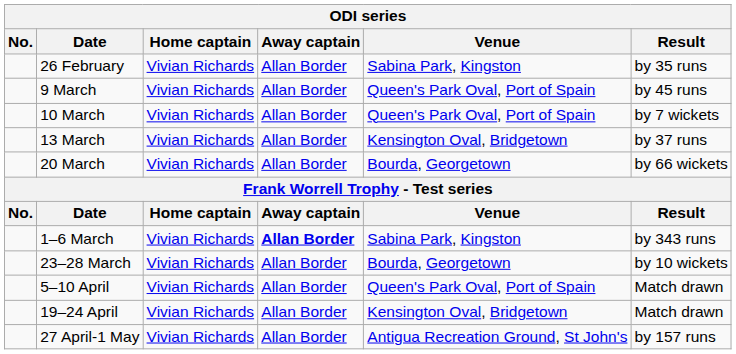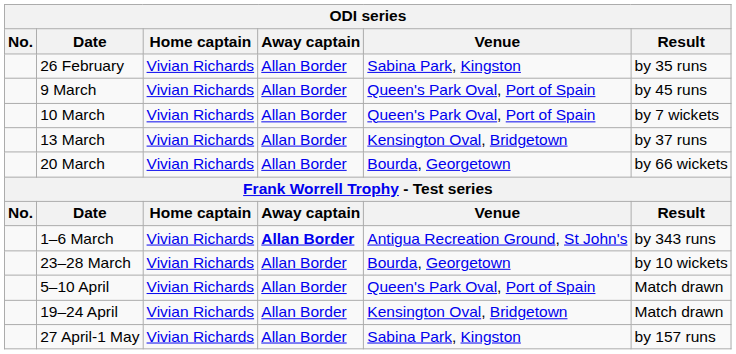1–6 March | Venue: Sabina Park, Kingston -> Antigua Recreation Ground, St John's
27 April-1 May | Venue: Antigua Recreation Ground, St John's -> Sabina Park, Kingston
